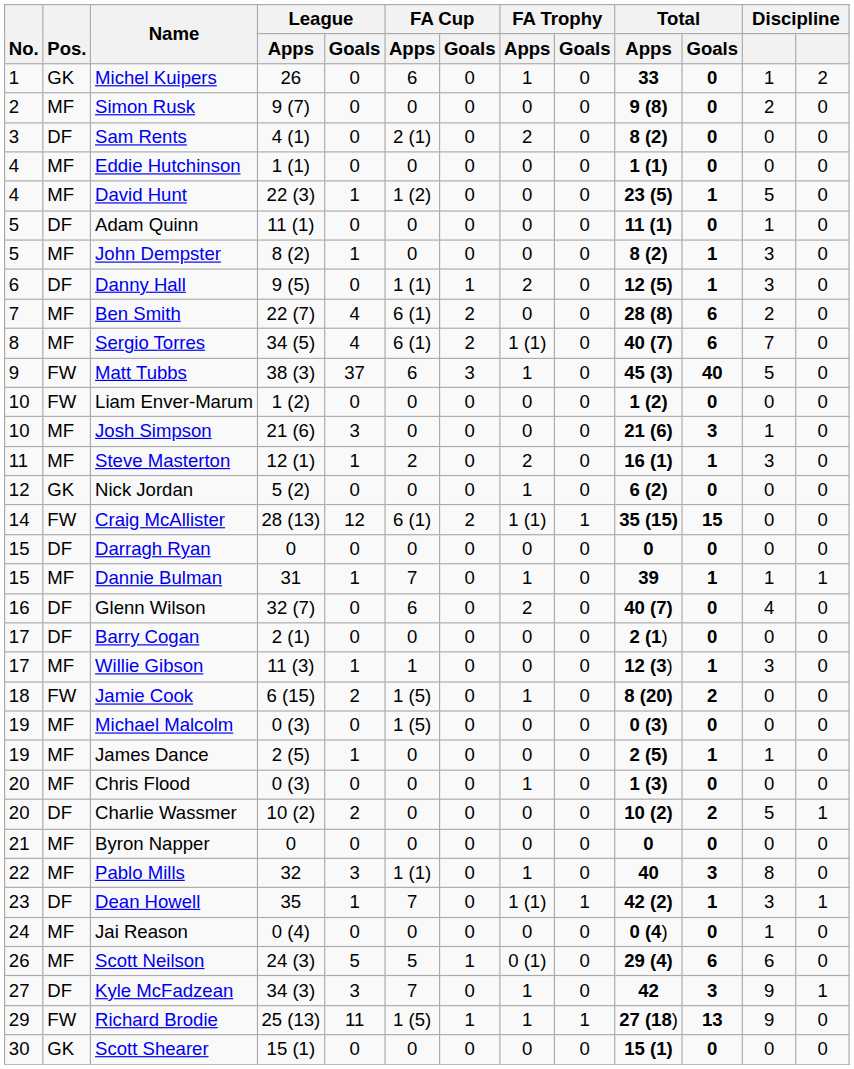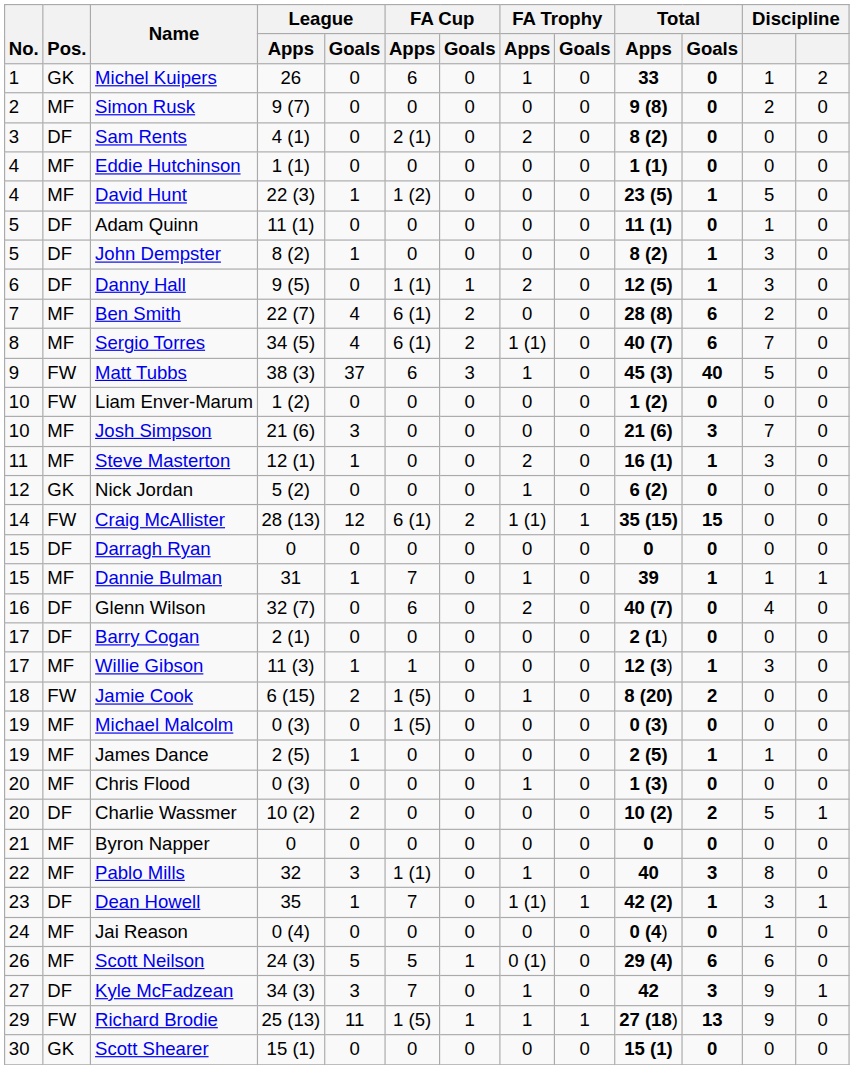John Dempster | Pos.: MF -> DF
Josh Simpson | column 12: 1 -> 7
Steve Masterton | FA Cup / Apps: 2 -> 0
